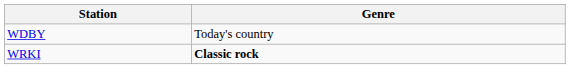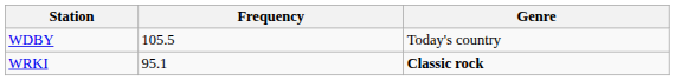+ column: Frequency | 105.5 | 95.1
